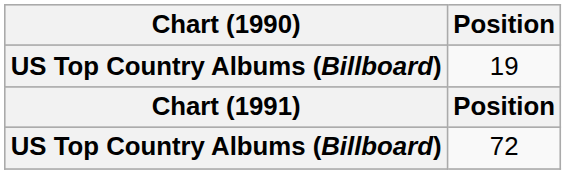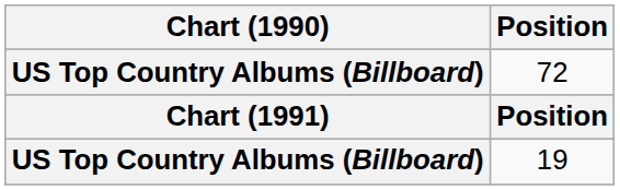rows swapped: 19 <-> 72
